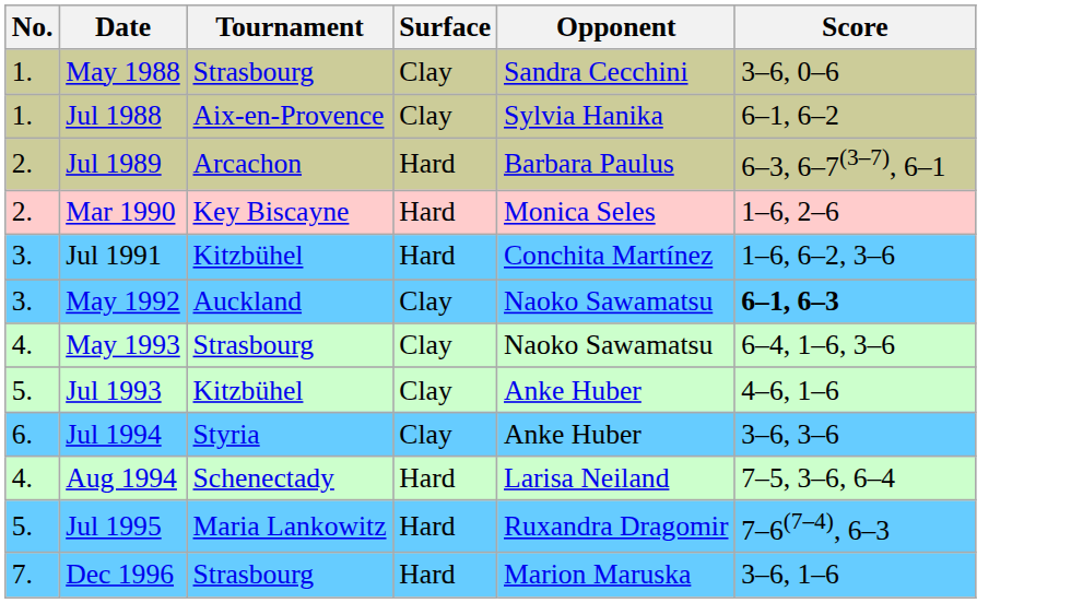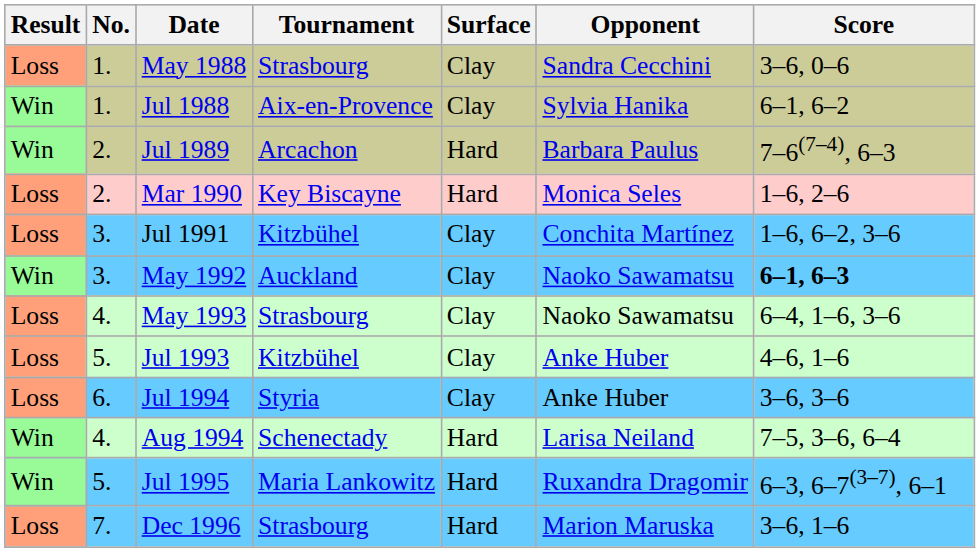+ column: Result | Loss | Win | Win | Loss | Loss | Win | Loss | Loss | Loss | Win | Win | Loss
Jul 1989 | Score: 6–3, 6–7(3–7), 6–1 -> 7–6(7–4), 6–3
Jul 1991 | Surface: Hard -> Clay
Jul 1995 | Score: 7–6(7–4), 6–3 -> 6–3, 6–7(3–7), 6–1
